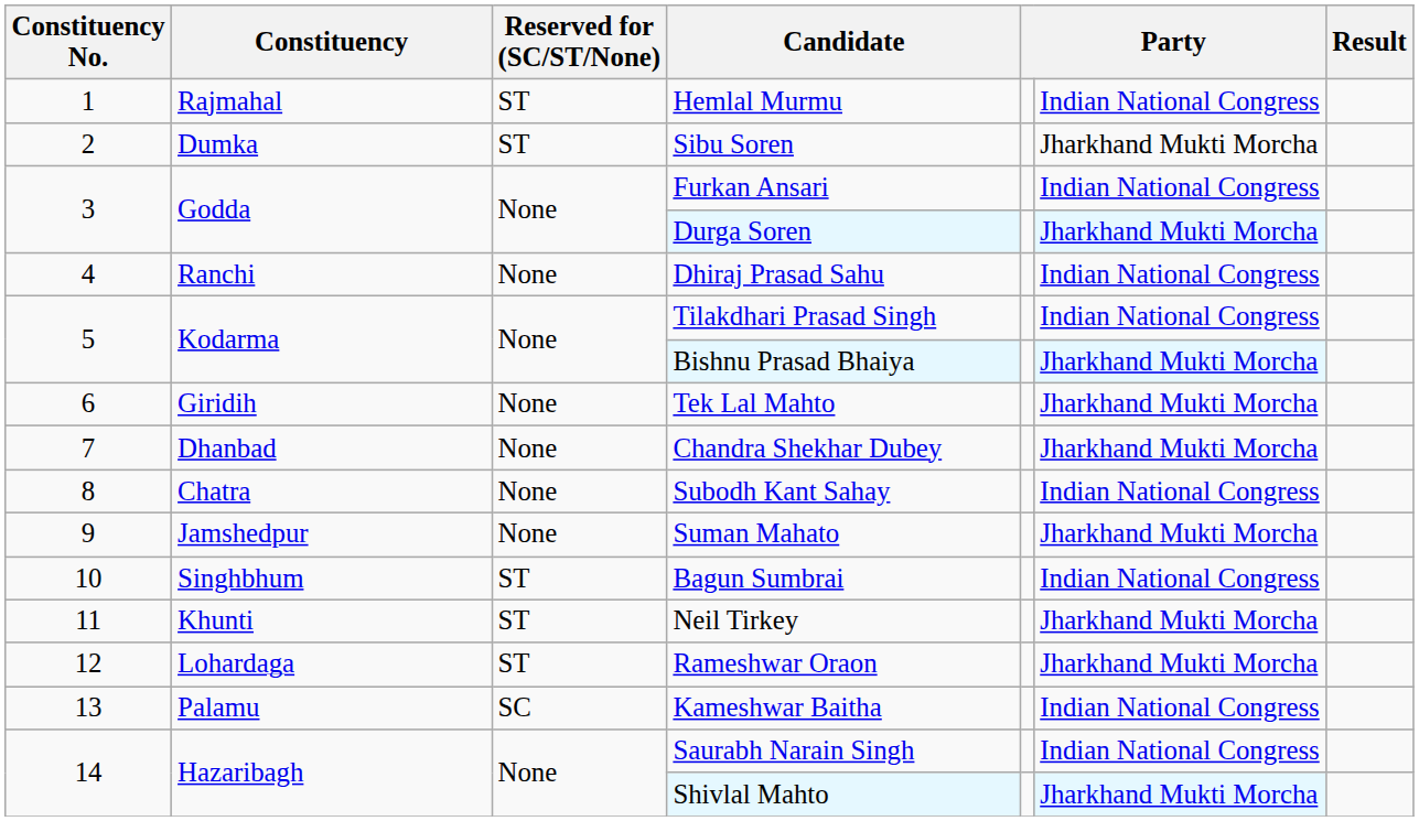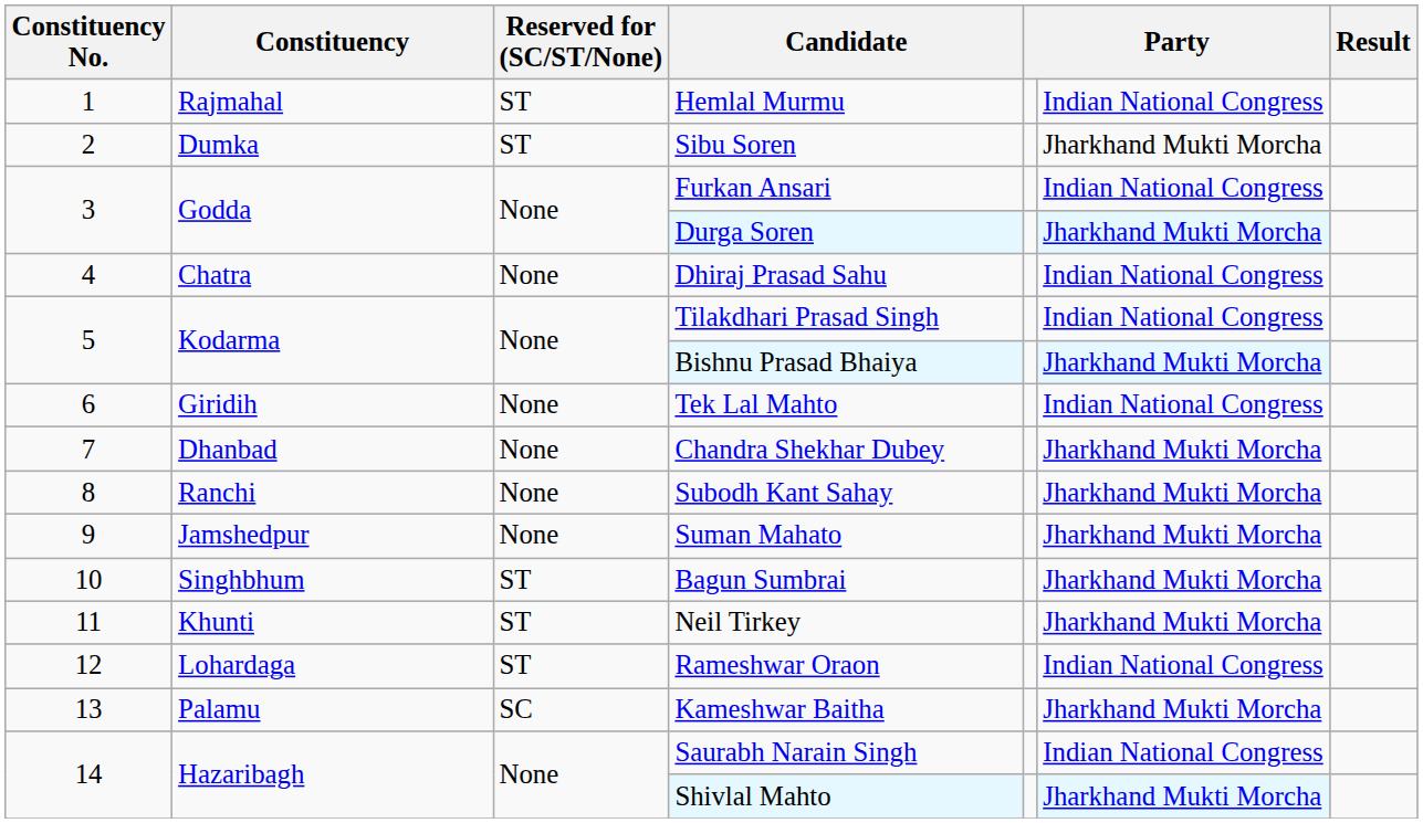Dhiraj Prasad Sahu | Constituency: Ranchi -> Chatra
Tek Lal Mahto | column 6: Jharkhand Mukti Morcha -> Indian National Congress
Subodh Kant Sahay | Constituency: Chatra -> Ranchi
Subodh Kant Sahay | column 6: Indian National Congress -> Jharkhand Mukti Morcha
Bagun Sumbrai | column 6: Indian National Congress -> Jharkhand Mukti Morcha
Rameshwar Oraon | column 6: Jharkhand Mukti Morcha -> Indian National Congress
Kameshwar Baitha | column 6: Indian National Congress -> Jharkhand Mukti Morcha
